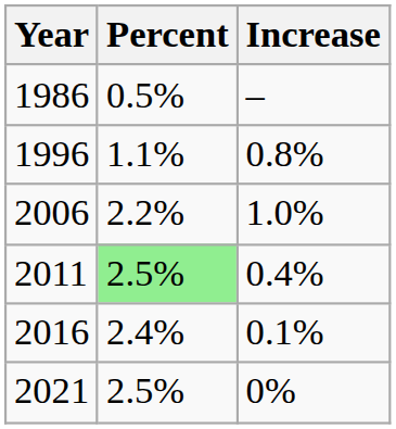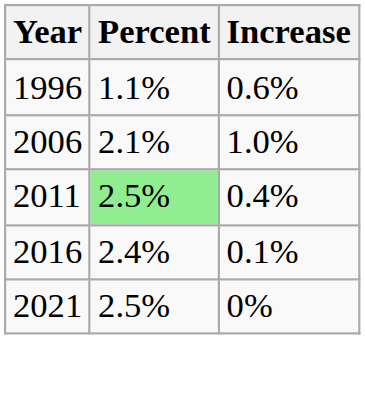- row: 1986 | 0.5% | –
1996 | Increase: 0.8% -> 0.6%
2006 | Percent: 2.2% -> 2.1%
